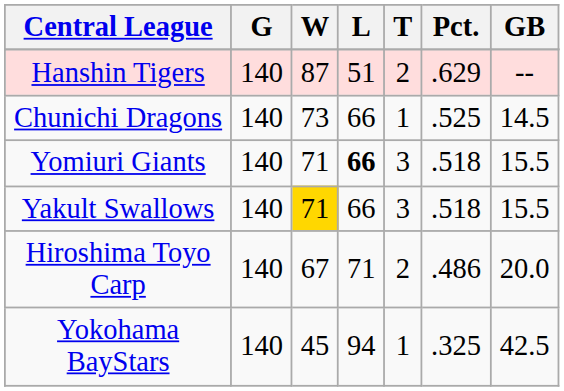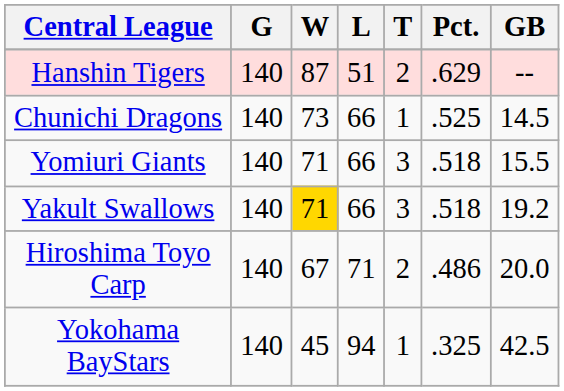Yomiuri Giants | L: bold -> normal
Yakult Swallows | GB: 15.5 -> 19.2
